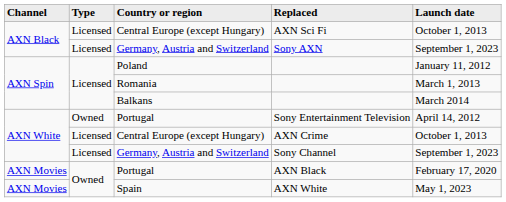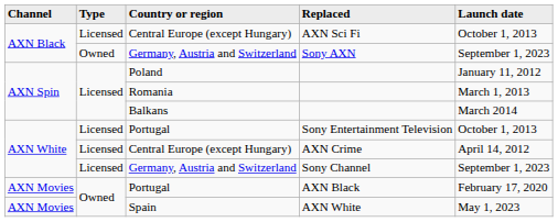Sony AXN | Type: Licensed -> Owned
Sony Entertainment Television | Type: Owned -> Licensed
Sony Entertainment Television | Launch date: April 14, 2012 -> October 1, 2013
AXN Crime | Launch date: October 1, 2013 -> April 14, 2012
